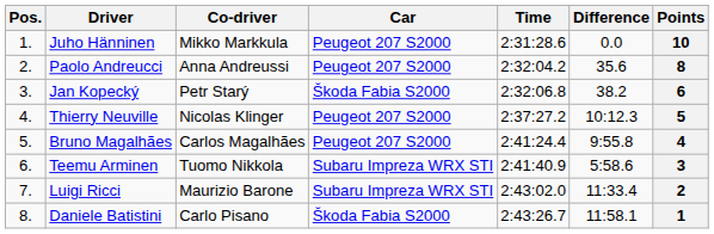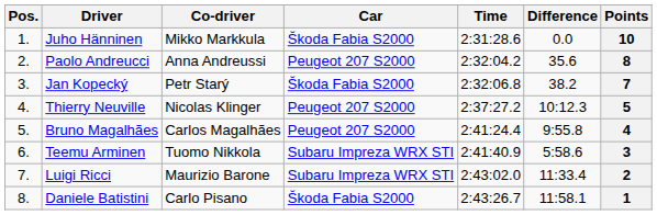Juho Hänninen | Car: Peugeot 207 S2000 -> Škoda Fabia S2000
Jan Kopecký | Points: 6 -> 7
